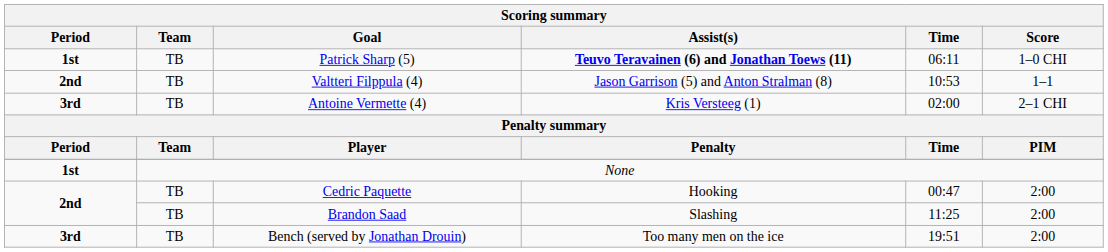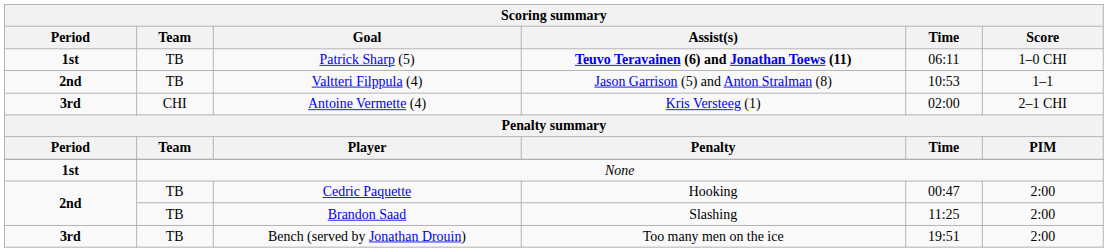Antoine Vermette (4) | Team: TB -> CHI
